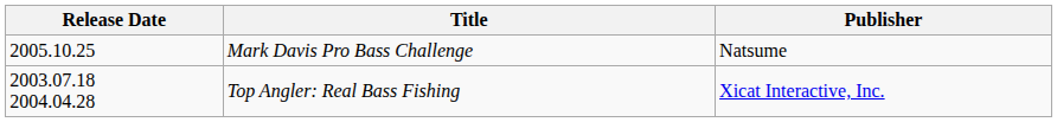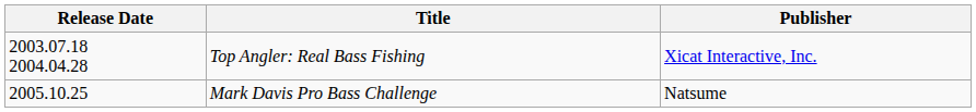rows swapped: Mark Davis Pro Bass Challenge <-> Top Angler: Real Bass Fishing
